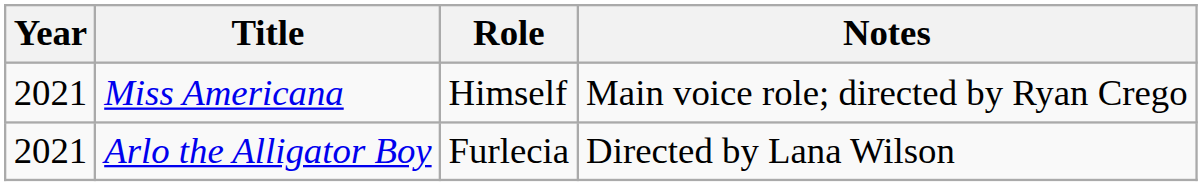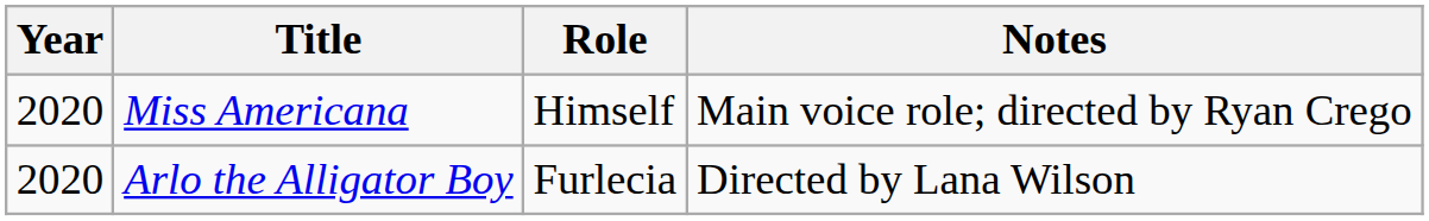Miss Americana | Year: 2021 -> 2020
Arlo the Alligator Boy | Year: 2021 -> 2020
